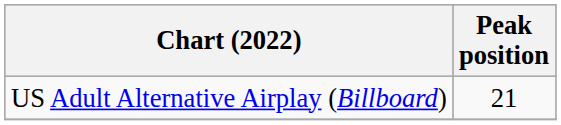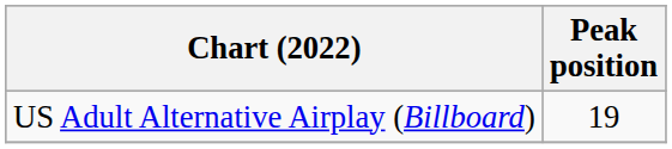US Adult Alternative Airplay (Billboard) | Peak position: 21 -> 19
